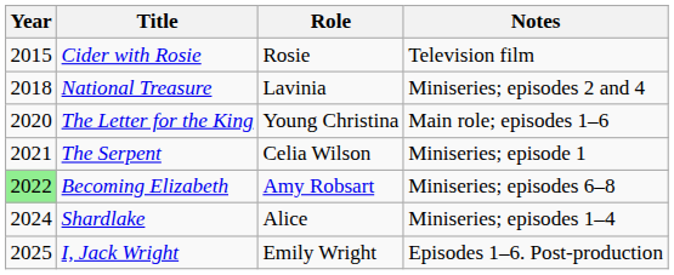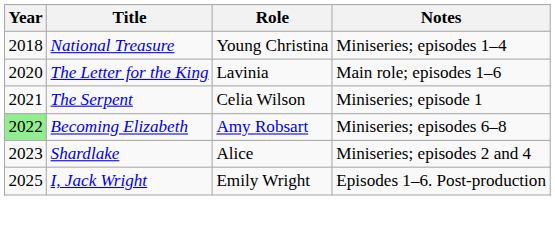- row: 2015 | Cider with Rosie | Rosie | Television film
National Treasure | Role: Lavinia -> Young Christina
National Treasure | Notes: Miniseries; episodes 2 and 4 -> Miniseries; episodes 1–4
The Letter for the King | Role: Young Christina -> Lavinia
Shardlake | Year: 2024 -> 2023
Shardlake | Notes: Miniseries; episodes 1–4 -> Miniseries; episodes 2 and 4
